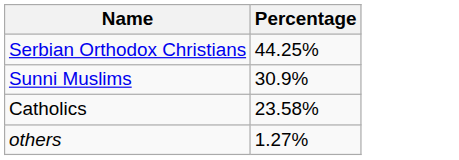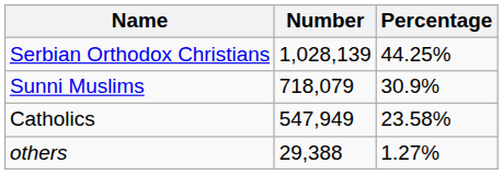+ column: Number | 1,028,139 | 718,079 | 547,949 | 29,388
